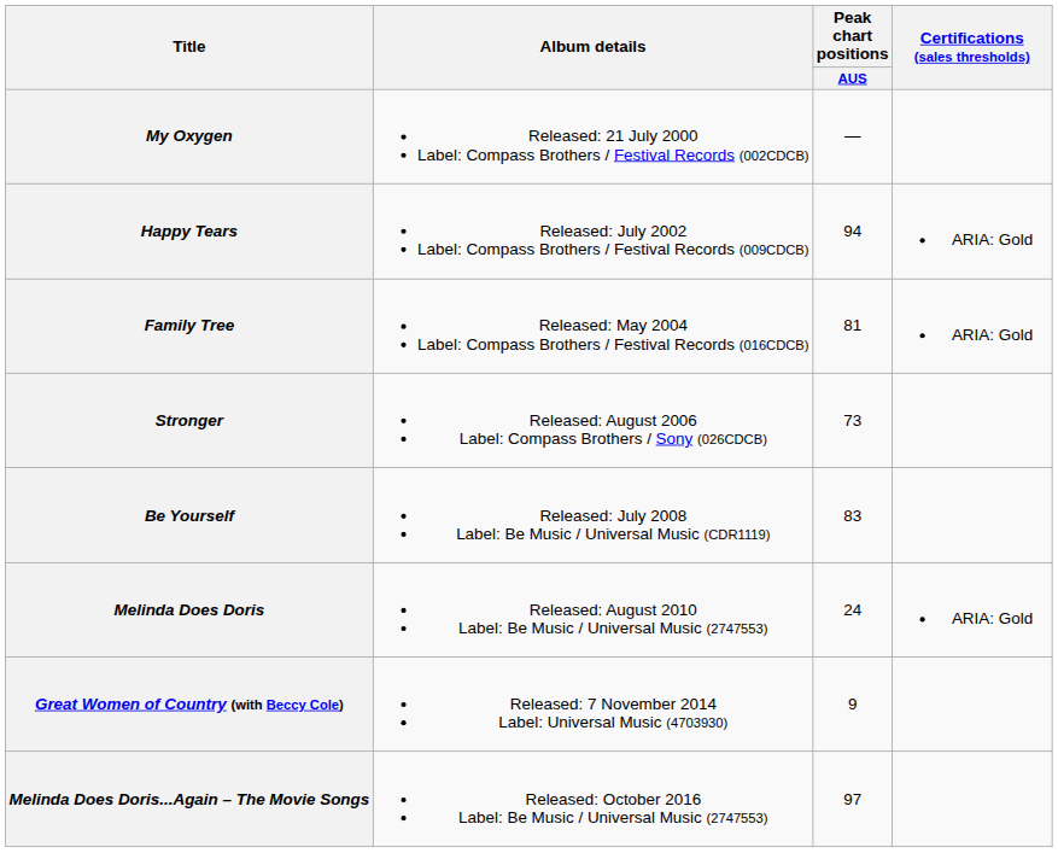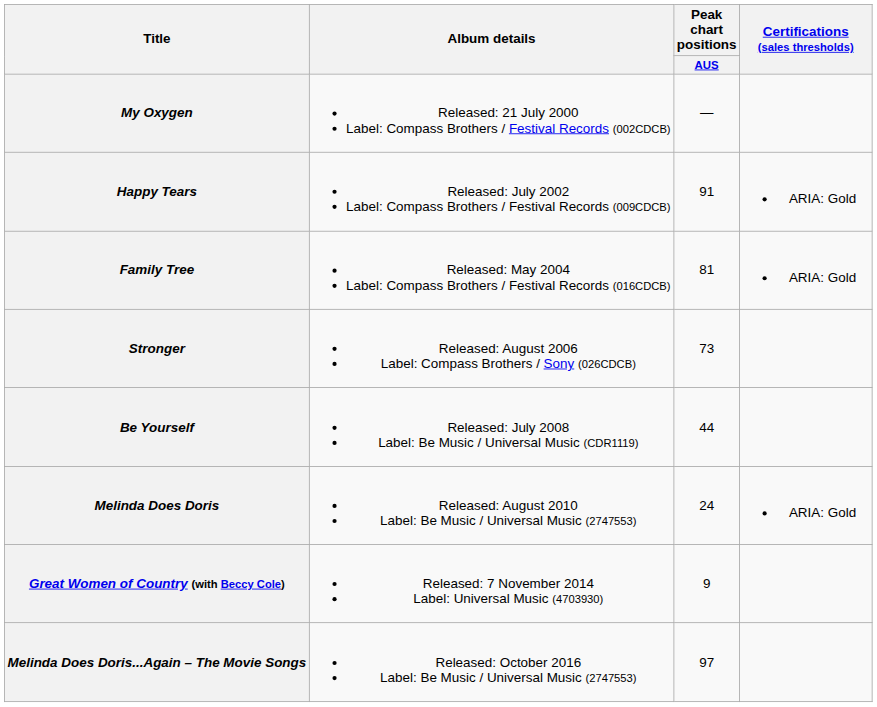Happy Tears | Peak chart positions / AUS: 94 -> 91
Be Yourself | Peak chart positions / AUS: 83 -> 44
